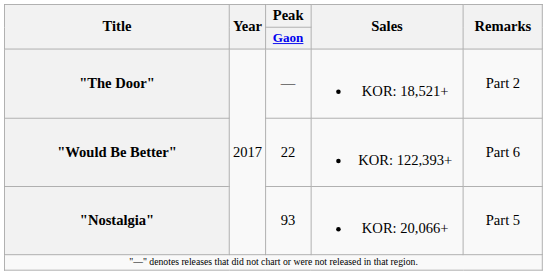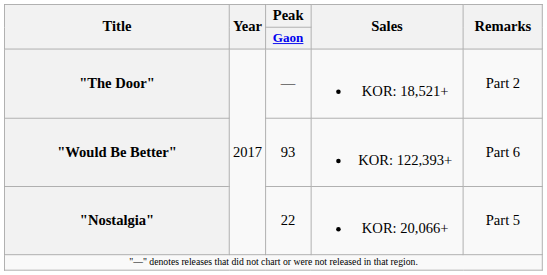"Would Be Better" | Peak / Gaon: 22 -> 93
"Nostalgia" | Peak / Gaon: 93 -> 22
